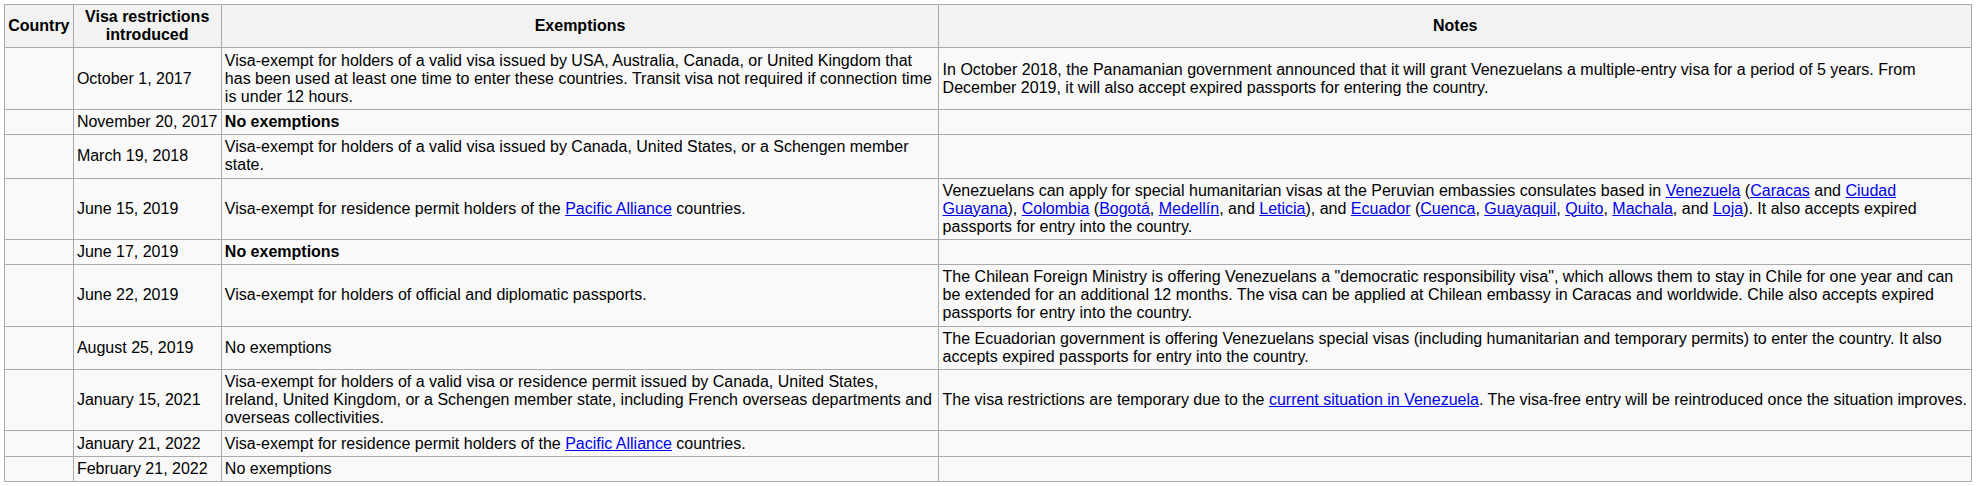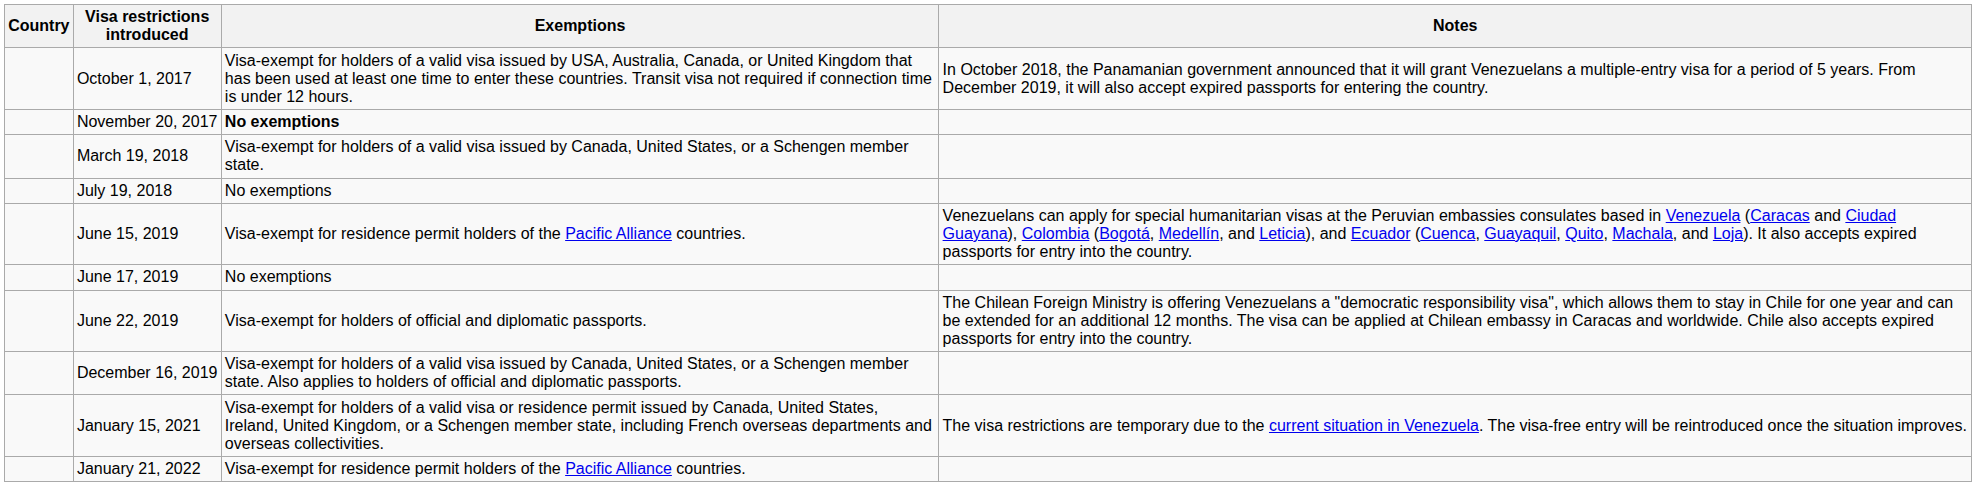+ row: July 19, 2018 | No exemptions
June 17, 2019 | Exemptions: bold -> normal
- row: August 25, 2019 | No exemptions | The Ecuadorian government is offering Venezuelans special visas (including humanitarian and temporary permits) to enter the country. It also accepts expired passports for entry into the country.
+ row: December 16, 2019 | Visa-exempt for holders of a valid visa issued by Canada, United States, or a Schengen member state. Also applies to holders of official and diplomatic passports.
- row: February 21, 2022 | No exemptions
